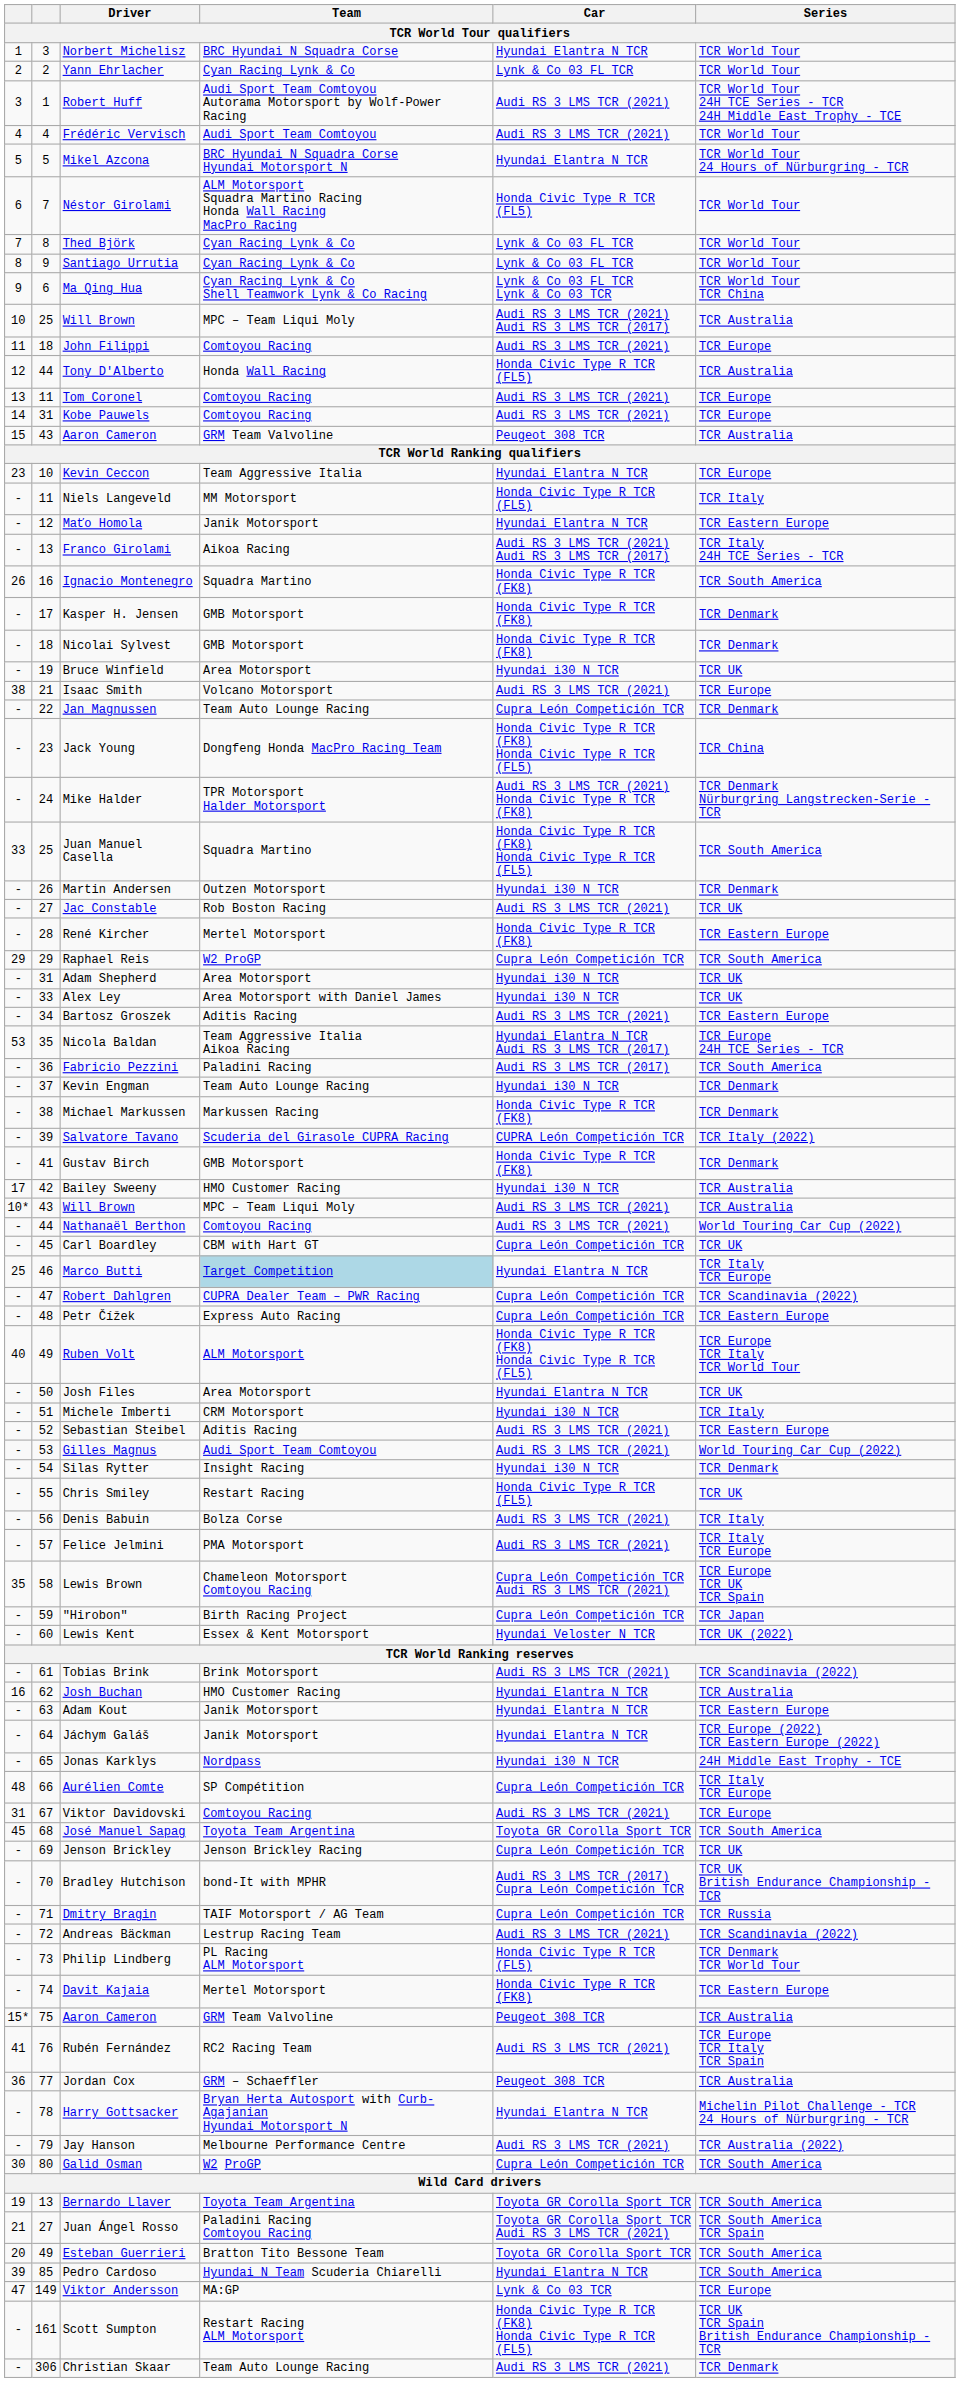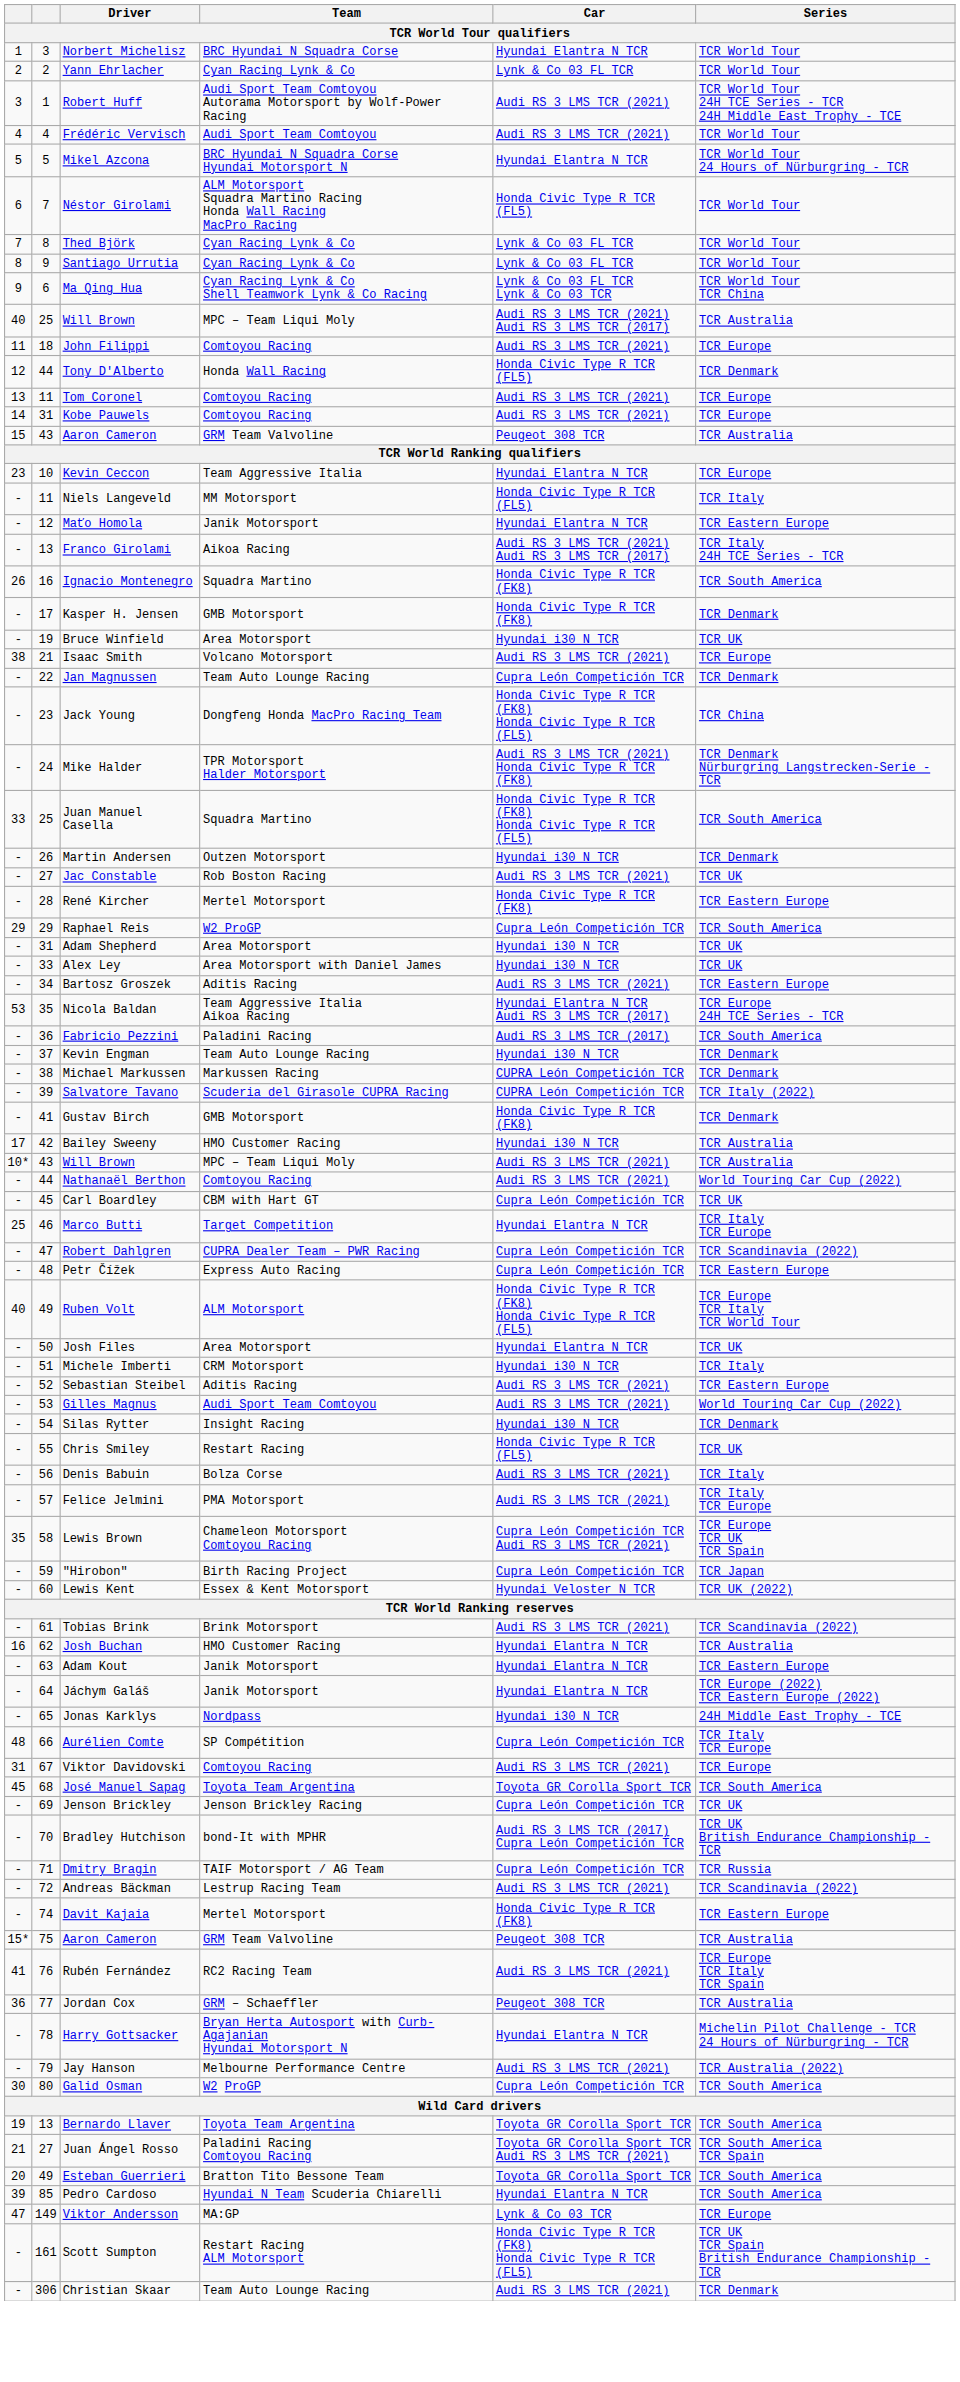25 / Will Brown | column 1: 10 -> 40
Tony D'Alberto | Series: TCR Australia -> TCR Denmark
- row: - | 18 | Nicolai Sylvest | GMB Motorsport | Honda Civic Type R TCR (FK8) | TCR Denmark
Michael Markussen | Car: Honda Civic Type R TCR (FK8) -> CUPRA León Competición TCR
Marco Butti | Team: lightblue background -> no background
- row: - | 73 | Philip Lindberg | PL Racing ALM Motorsport | Honda Civic Type R TCR (FL5) | TCR Denmark TCR World Tour
